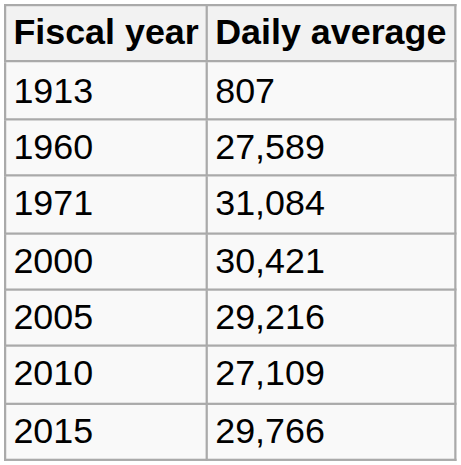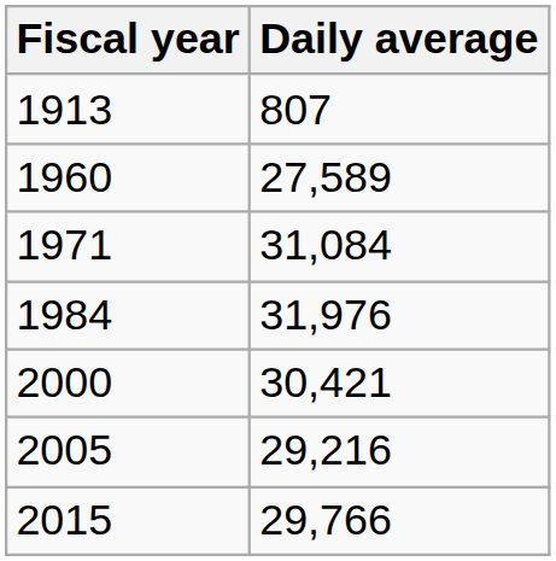+ row: 1984 | 31,976
- row: 2010 | 27,109
